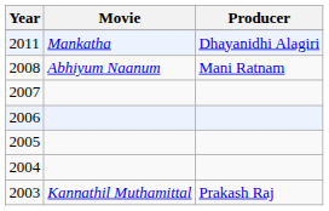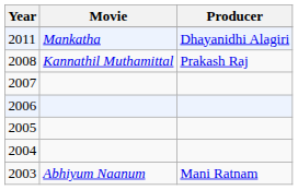2008 | Movie: Abhiyum Naanum -> Kannathil Muthamittal
2008 | Producer: Mani Ratnam -> Prakash Raj
2003 | Movie: Kannathil Muthamittal -> Abhiyum Naanum
2003 | Producer: Prakash Raj -> Mani Ratnam
